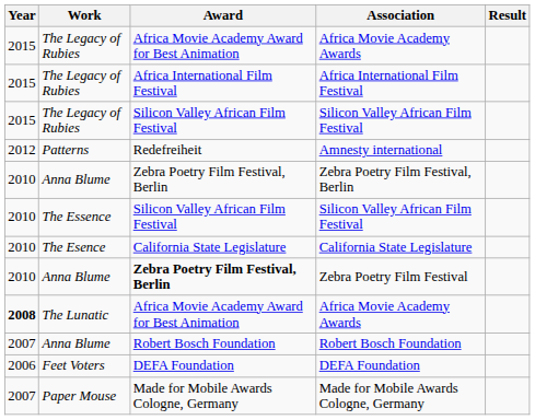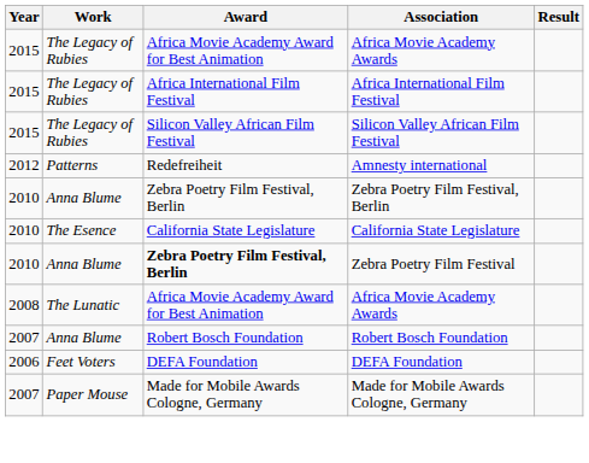- row: 2010 | The Essence | Silicon Valley African Film Festival | Silicon Valley African Film Festival
The Lunatic / Africa Movie Academy Awards | Year: bold -> normal
